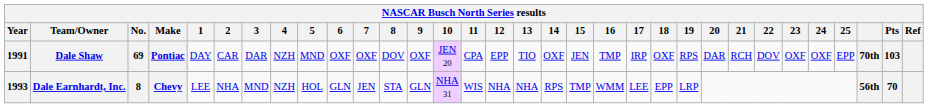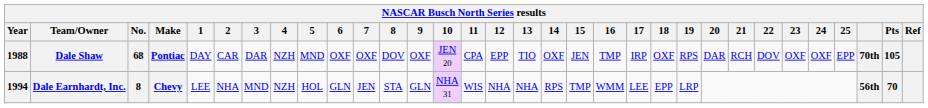Dale Shaw | Year: 1991 -> 1988
Dale Shaw | No.: 69 -> 68
Dale Shaw | Pts: 103 -> 105
Dale Earnhardt, Inc. | Year: 1993 -> 1994
